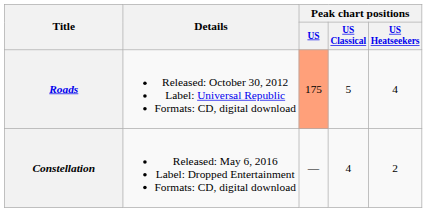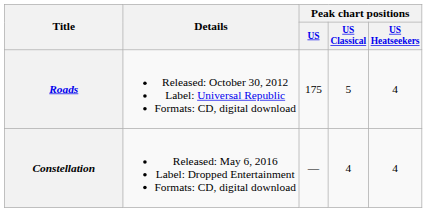Roads | Peak chart positions / US: lightsalmon background -> no background
Constellation | Peak chart positions / US Heatseekers: 2 -> 4
